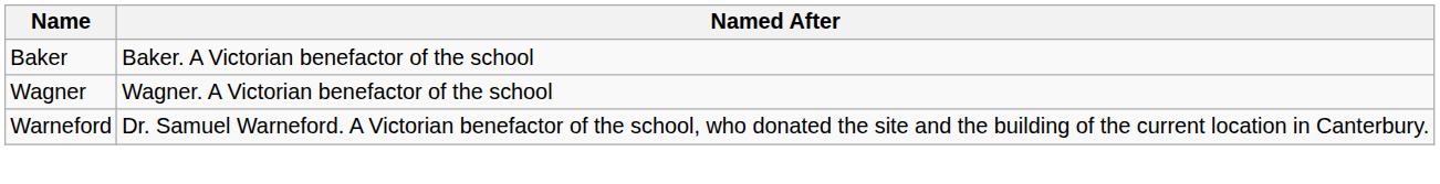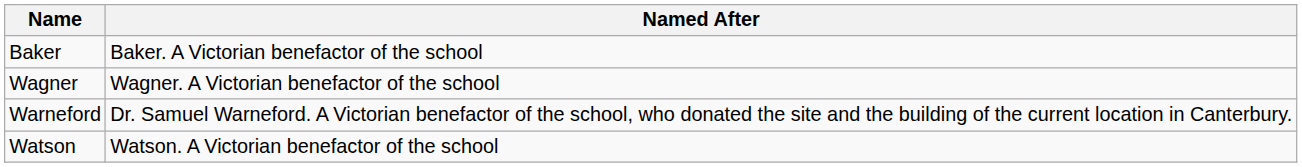+ row: Watson | Watson. A Victorian benefactor of the school
